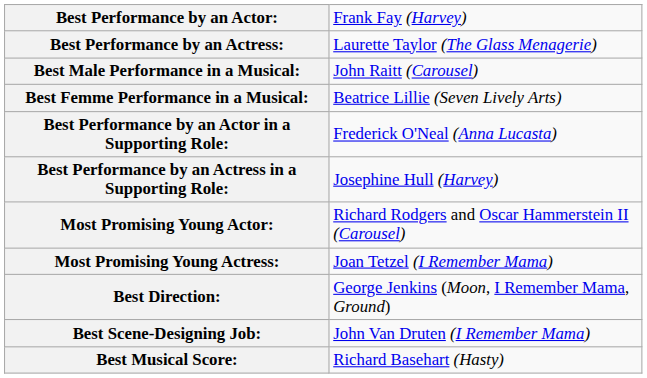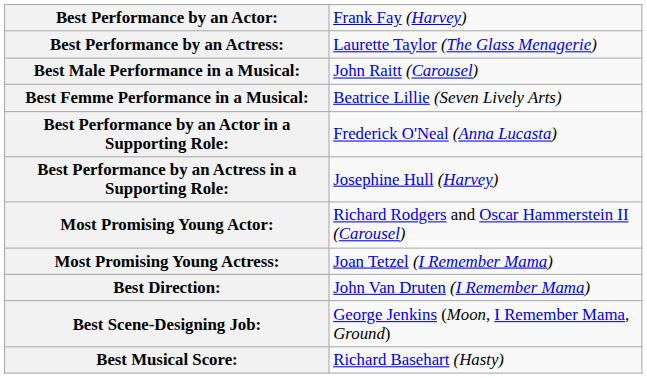Best Direction: | column 2: George Jenkins (Moon, I Remember Mama, Ground) -> John Van Druten (I Remember Mama)
Best Scene-Designing Job: | column 2: John Van Druten (I Remember Mama) -> George Jenkins (Moon, I Remember Mama, Ground)
